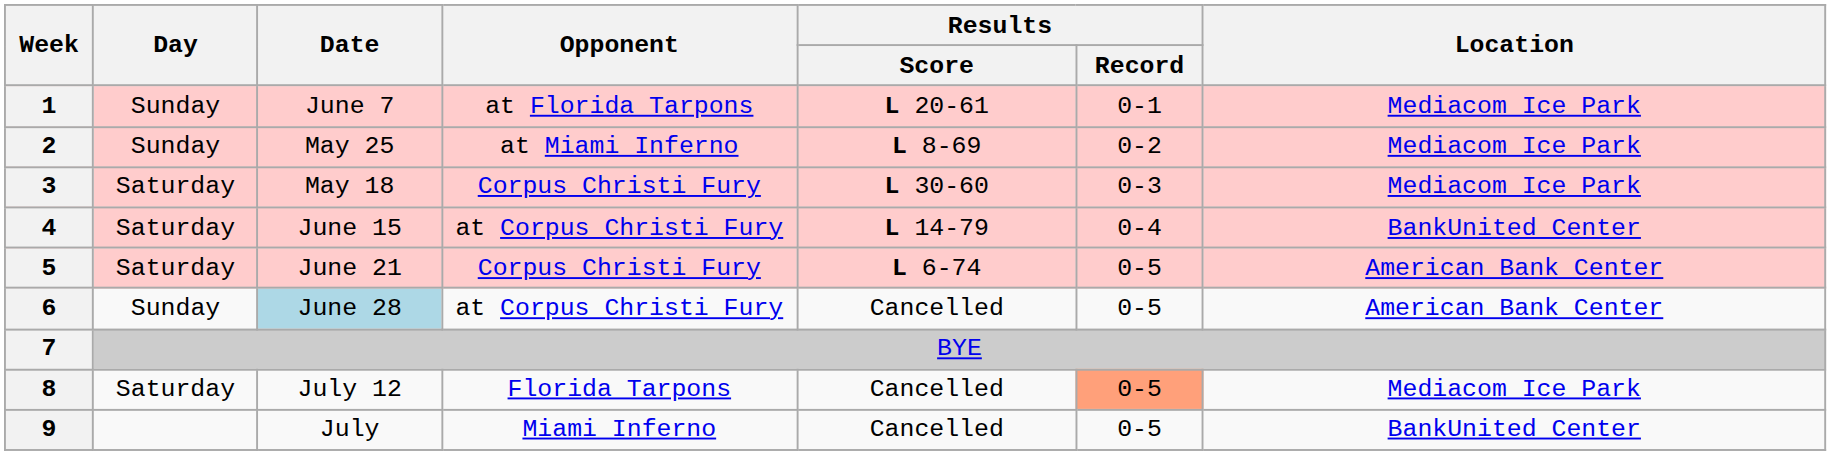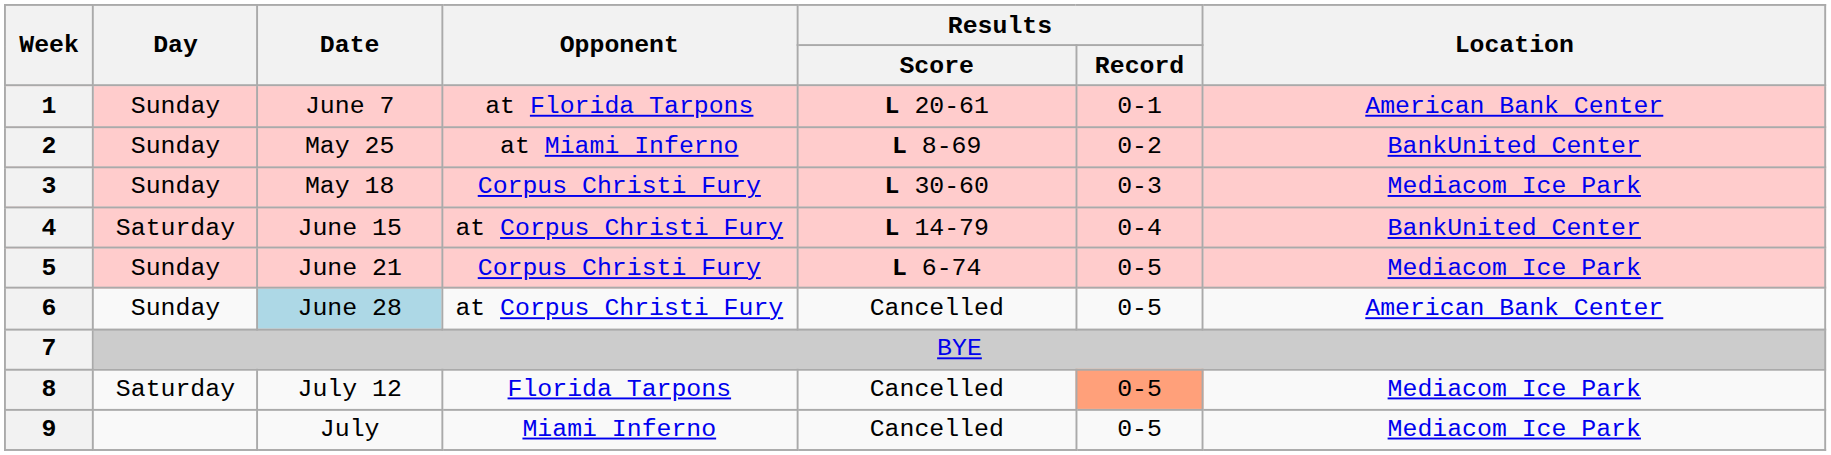1 | Location: Mediacom Ice Park -> American Bank Center
2 | Location: Mediacom Ice Park -> BankUnited Center
3 | Day: Saturday -> Sunday
5 | Day: Saturday -> Sunday
5 | Location: American Bank Center -> Mediacom Ice Park
9 | Location: BankUnited Center -> Mediacom Ice Park
